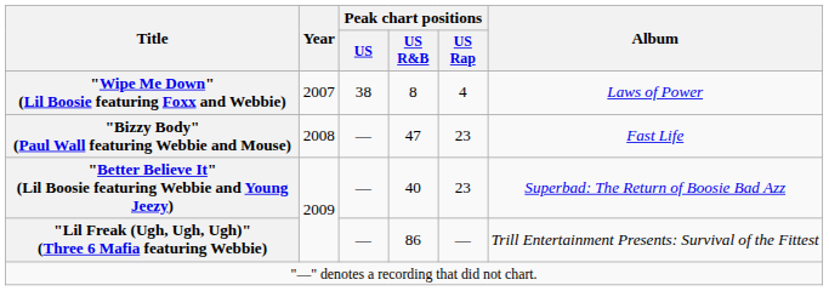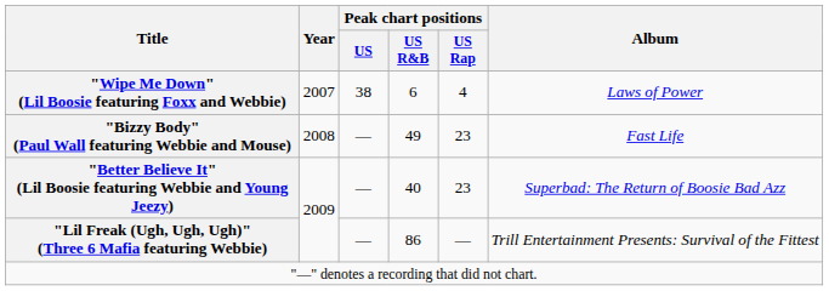"Wipe Me Down" (Lil Boosie featuring Foxx and Webbie) | Peak chart positions / US R&B: 8 -> 6
"Bizzy Body" (Paul Wall featuring Webbie and Mouse) | Peak chart positions / US R&B: 47 -> 49
